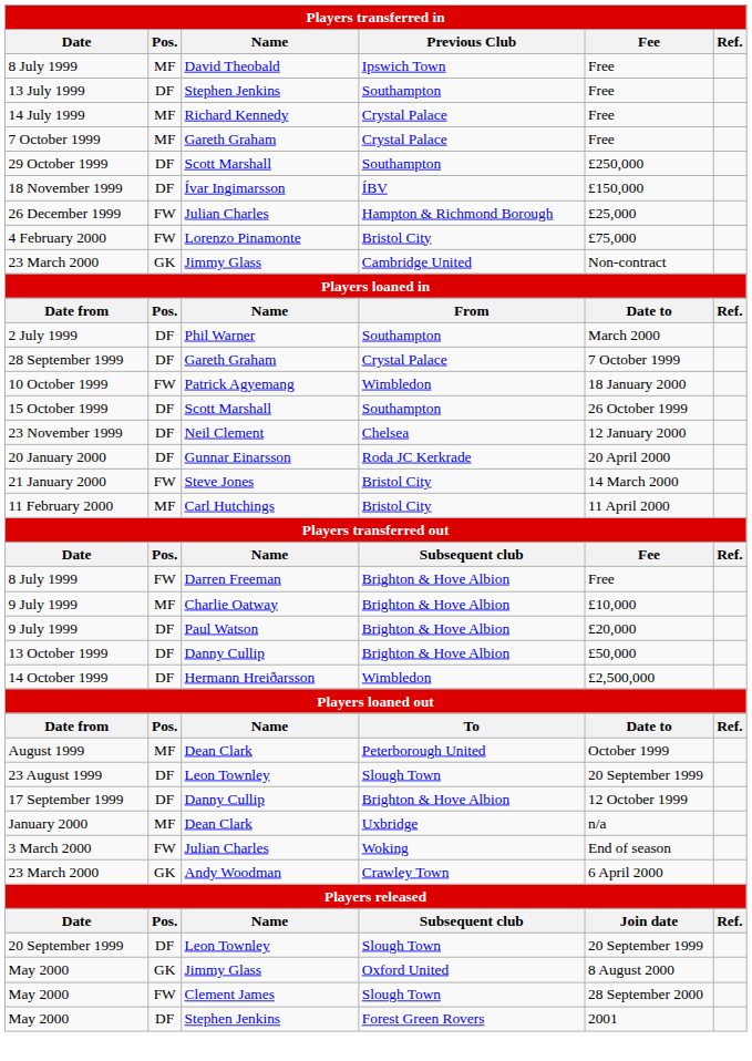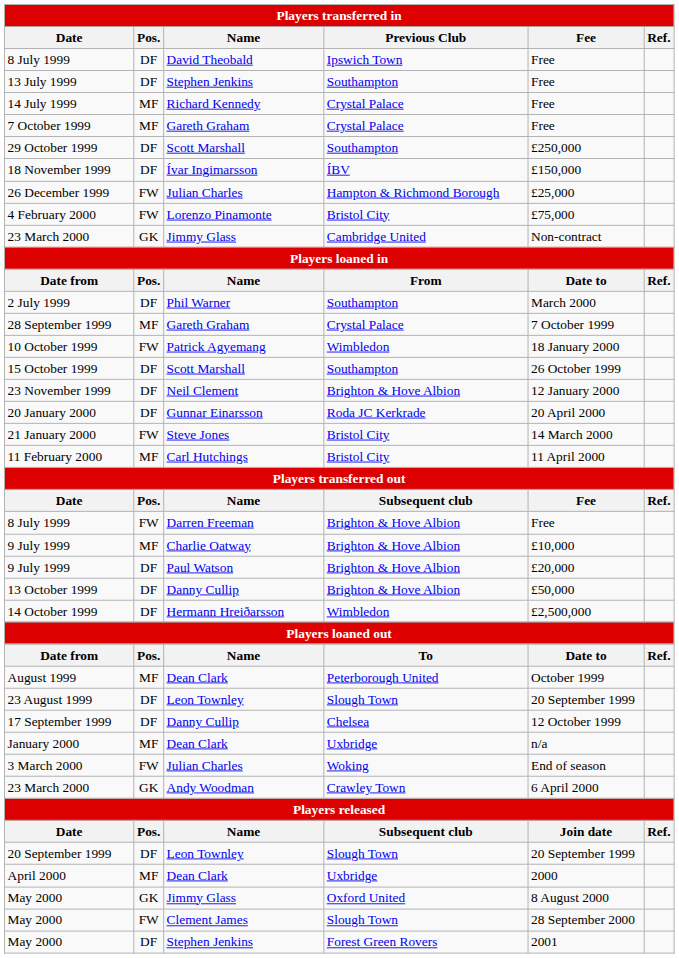8 July 1999 / David Theobald | Pos.: MF -> DF
28 September 1999 | Pos.: DF -> MF
23 November 1999 | Previous Club: Chelsea -> Brighton & Hove Albion
17 September 1999 | Previous Club: Brighton & Hove Albion -> Chelsea
+ row: April 2000 | MF | Dean Clark | Uxbridge | 2000
